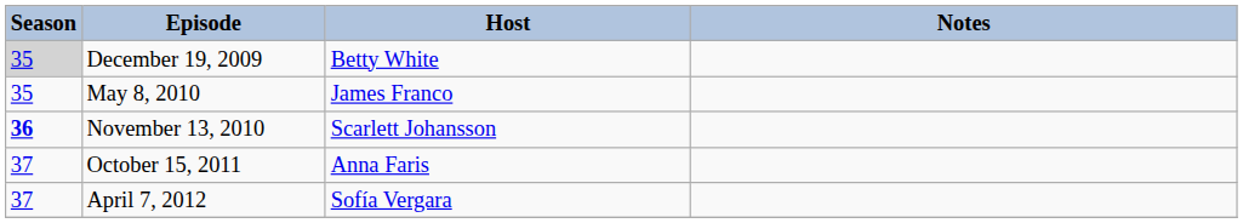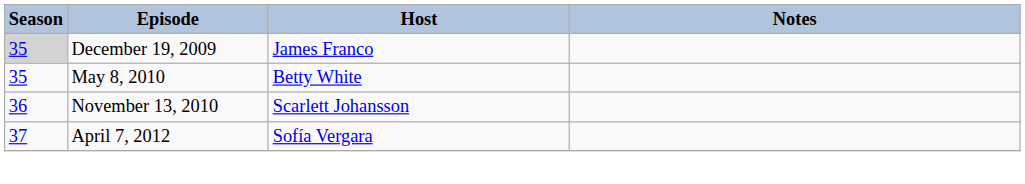December 19, 2009 | Host: Betty White -> James Franco
May 8, 2010 | Host: James Franco -> Betty White
November 13, 2010 | Season: bold -> normal
- row: 37 | October 15, 2011 | Anna Faris
